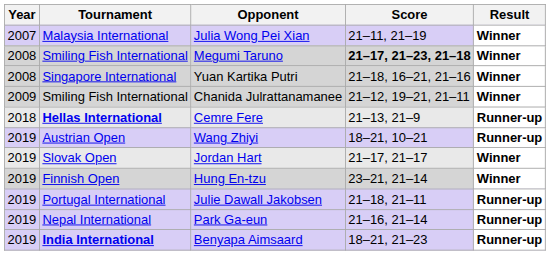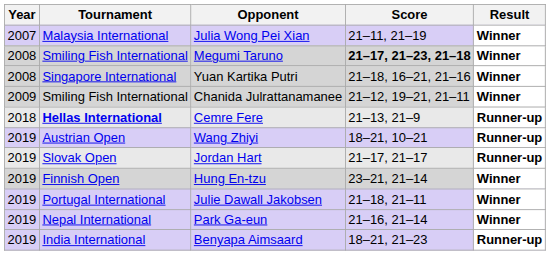Jordan Hart | Result: Winner -> Runner-up
Julie Dawall Jakobsen | Result: Runner-up -> Winner
Park Ga-eun | Result: Runner-up -> Winner
Benyapa Aimsaard | Tournament: bold -> normal
